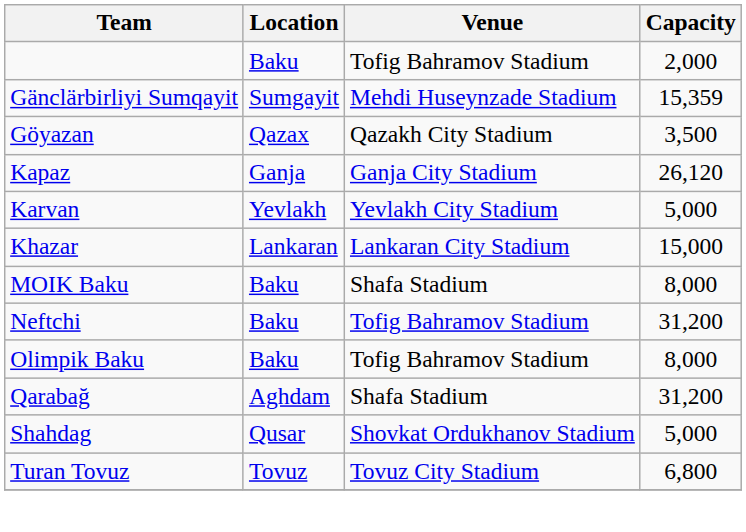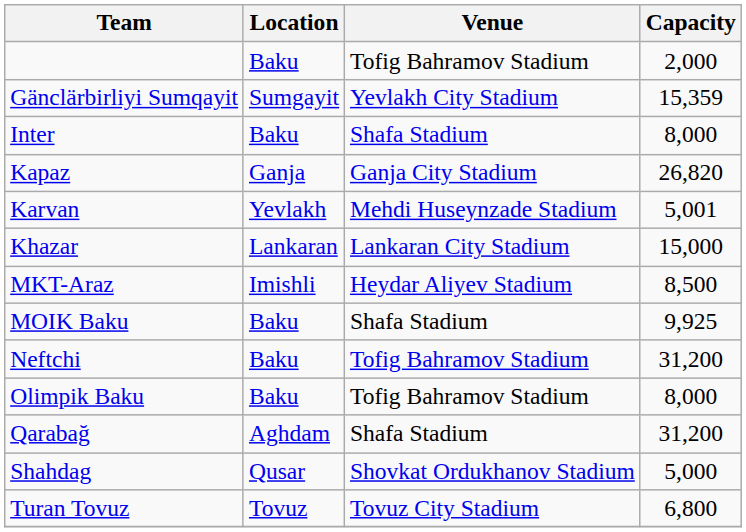Gänclärbirliyi Sumqayit | Venue: Mehdi Huseynzade Stadium -> Yevlakh City Stadium
- row: Göyazan | Qazax | Qazakh City Stadium | 3,500
+ row: Inter | Baku | Shafa Stadium | 8,000
Kapaz | Capacity: 26,120 -> 26,820
Karvan | Venue: Yevlakh City Stadium -> Mehdi Huseynzade Stadium
Karvan | Capacity: 5,000 -> 5,001
+ row: MKT-Araz | Imishli | Heydar Aliyev Stadium | 8,500
MOIK Baku | Capacity: 8,000 -> 9,925
